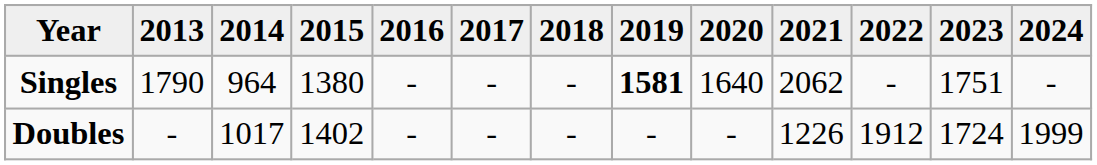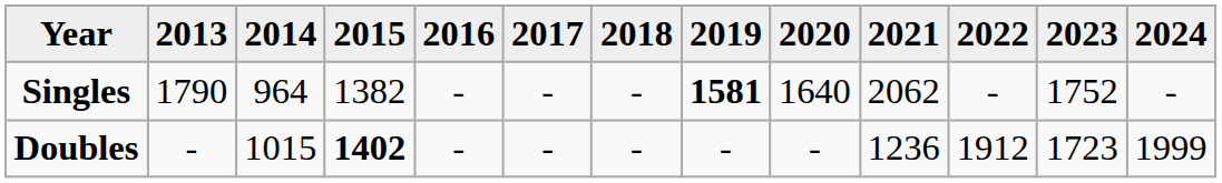Singles | 2015: 1380 -> 1382
Singles | 2023: 1751 -> 1752
Doubles | 2014: 1017 -> 1015
Doubles | 2015: normal -> bold
Doubles | 2021: 1226 -> 1236
Doubles | 2023: 1724 -> 1723
